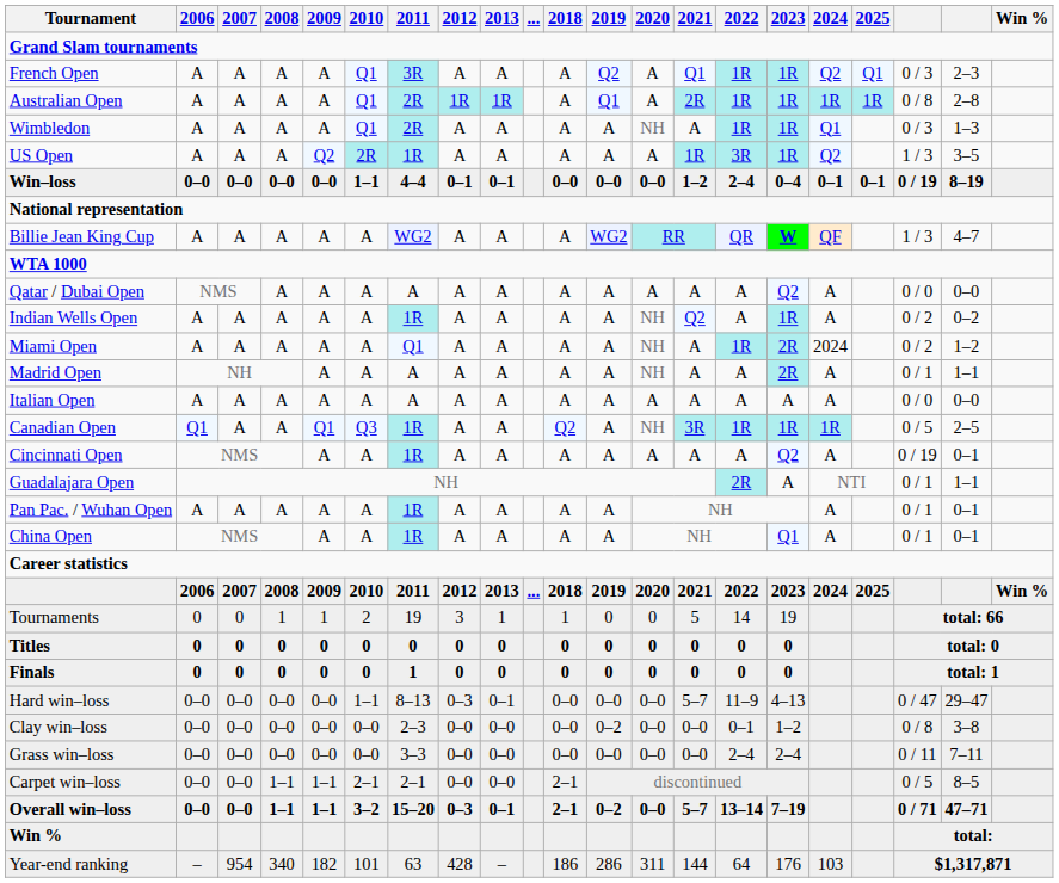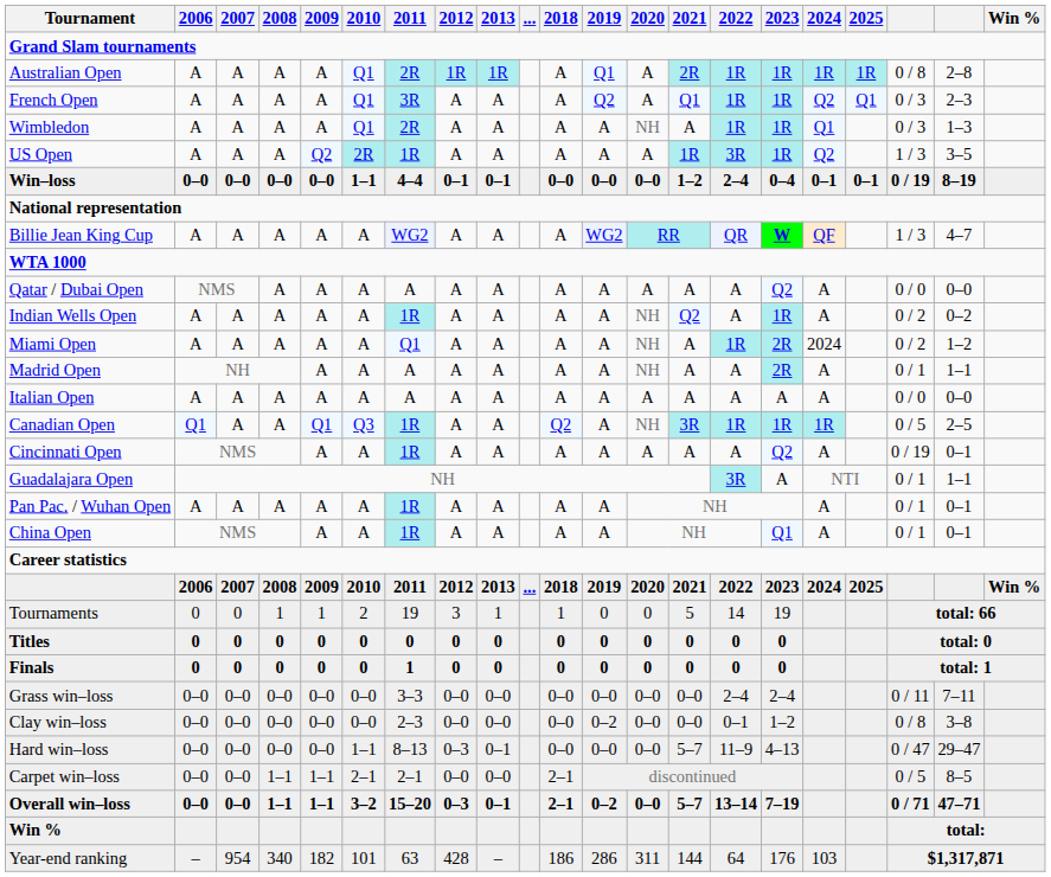rows swapped: Australian Open <-> French Open
Guadalajara Open | 2022: 2R -> 3R
rows swapped: Hard win–loss <-> Grass win–loss
